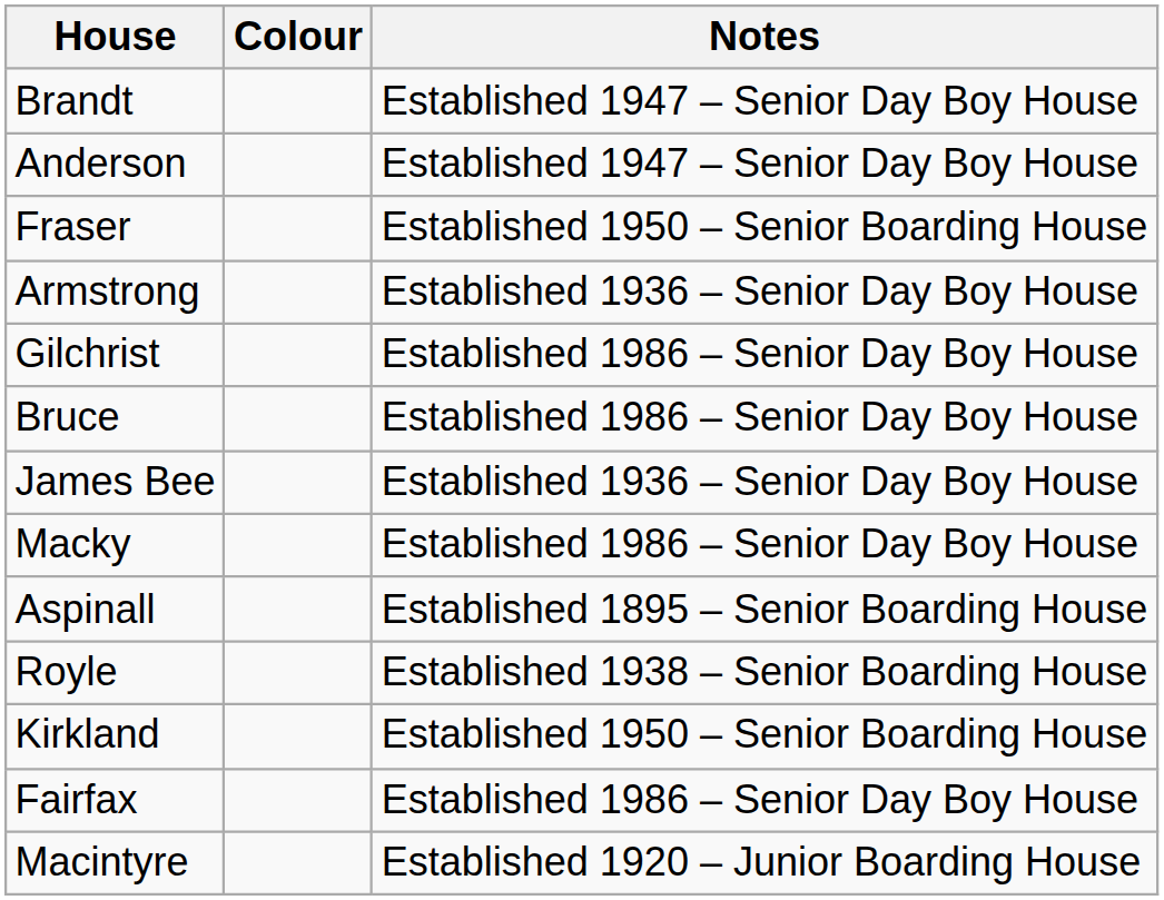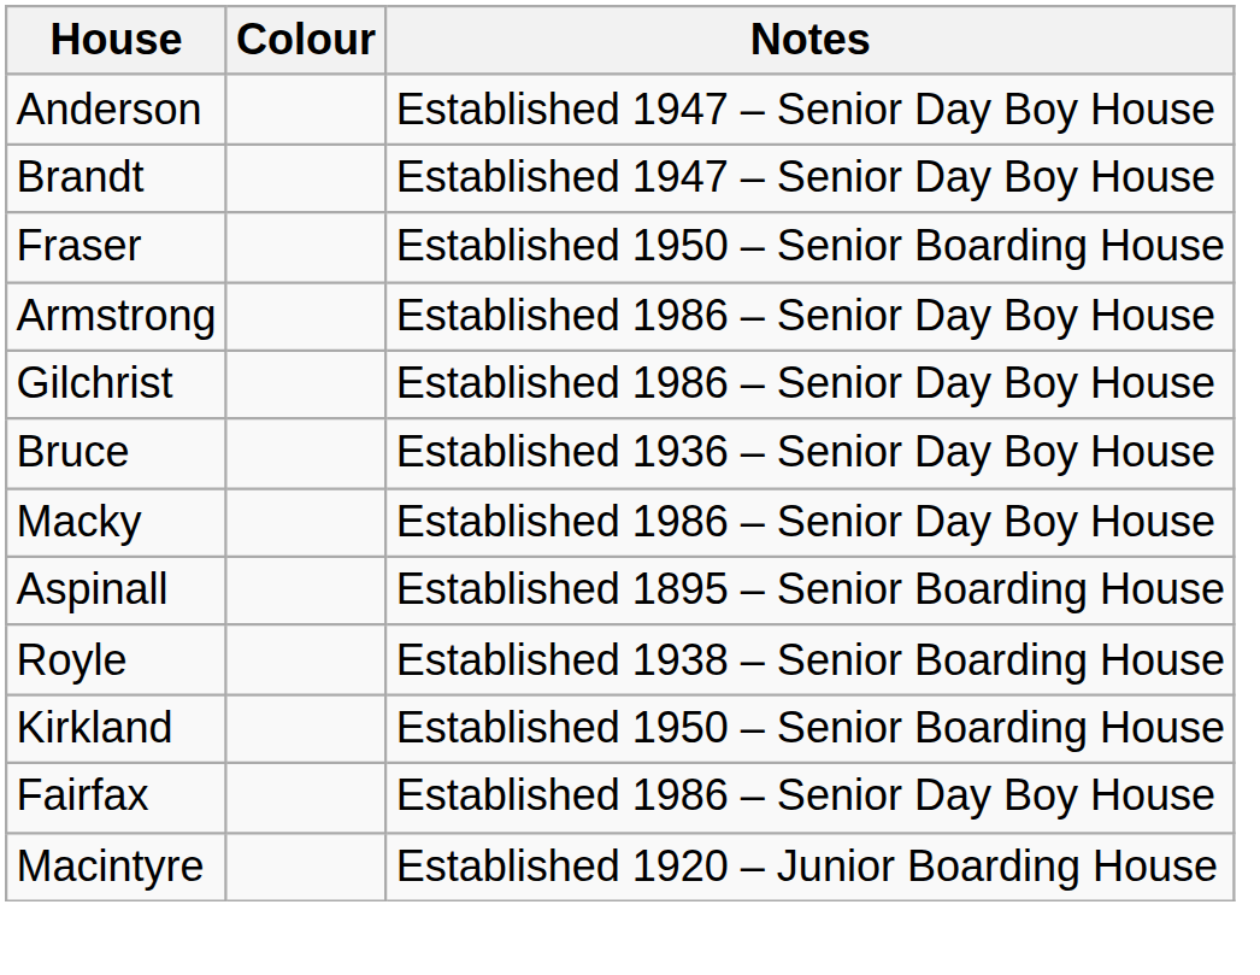rows swapped: Brandt <-> Anderson
Armstrong | Notes: Established 1936 – Senior Day Boy House -> Established 1986 – Senior Day Boy House
Bruce | Notes: Established 1986 – Senior Day Boy House -> Established 1936 – Senior Day Boy House
- row: James Bee | Established 1936 – Senior Day Boy House
